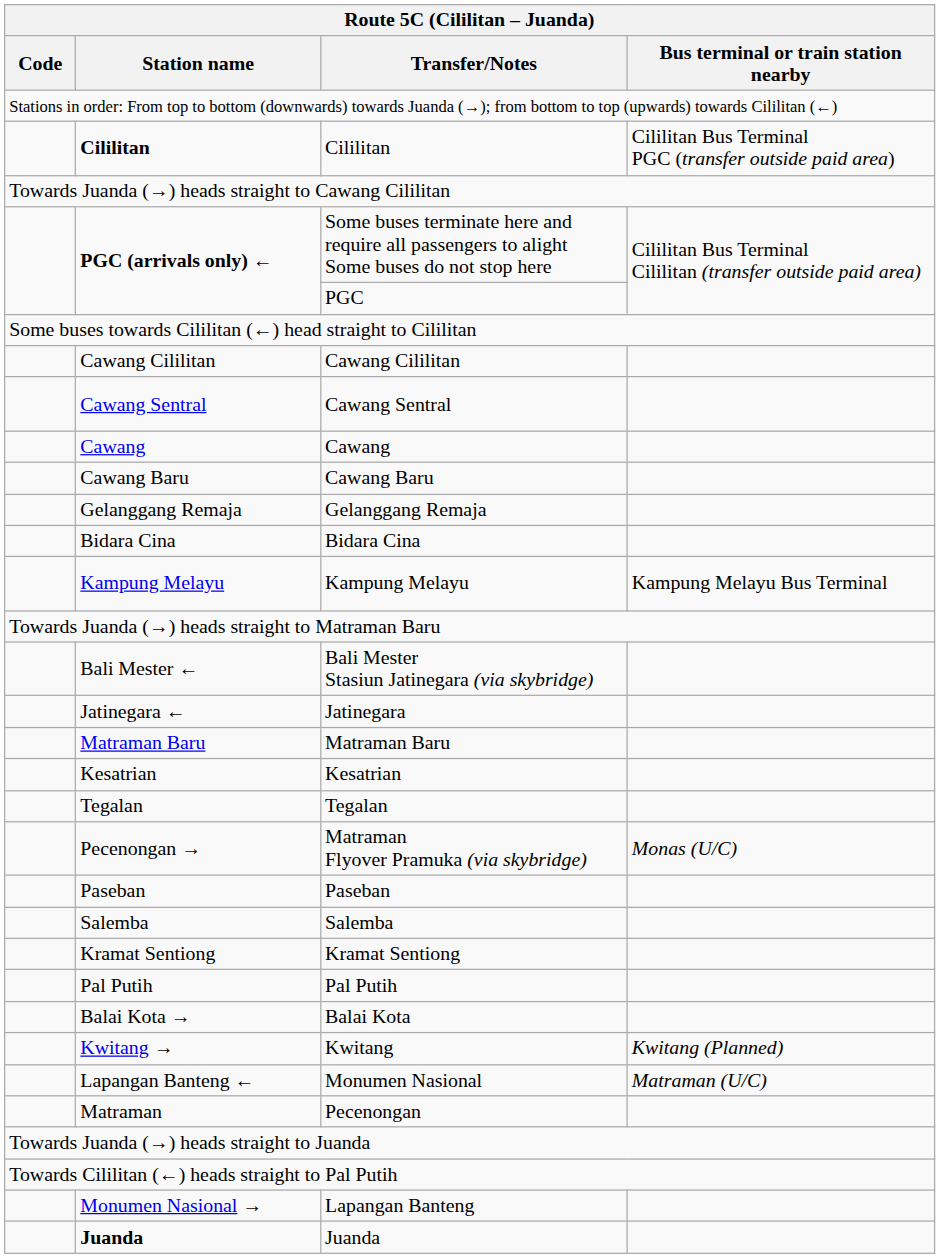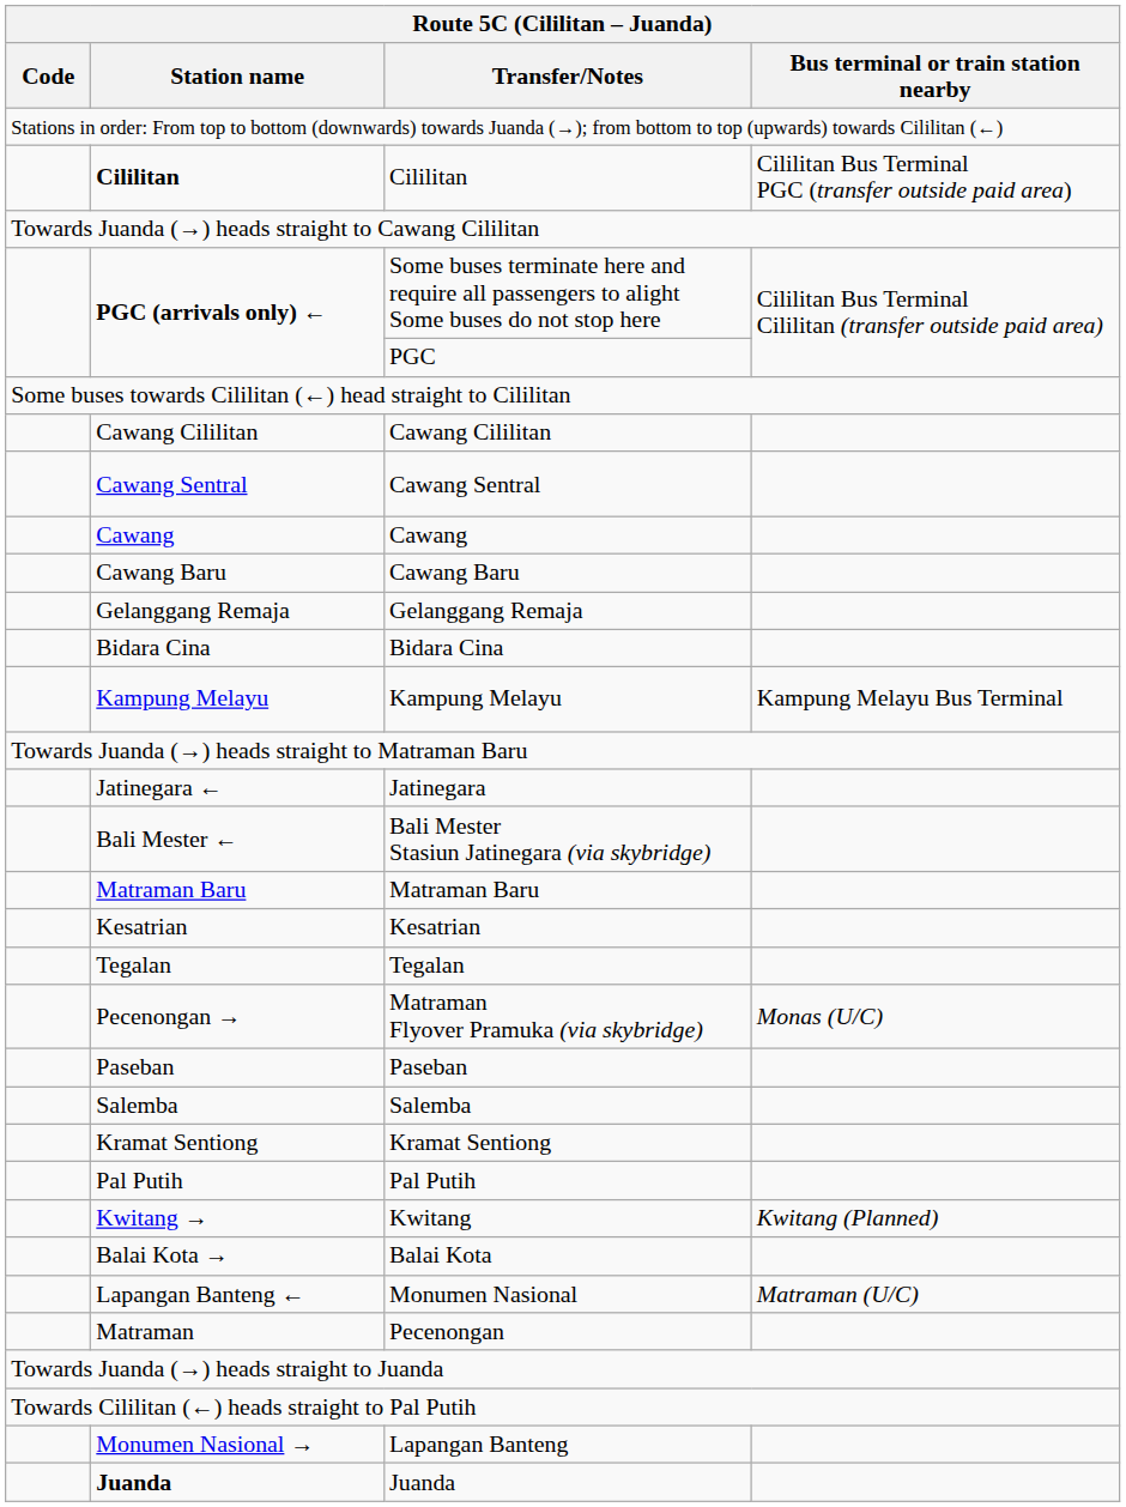rows swapped: Jatinegara <-> Bali Mester Stasiun Jatinegara (via skybridge)
rows swapped: Kwitang <-> Balai Kota
